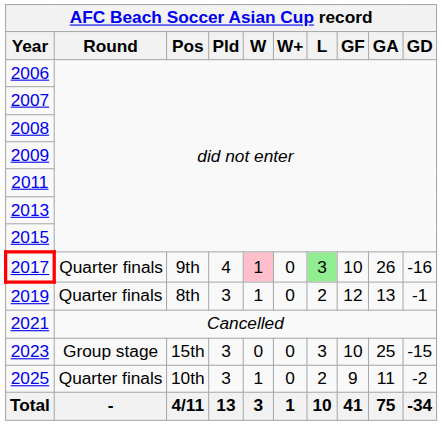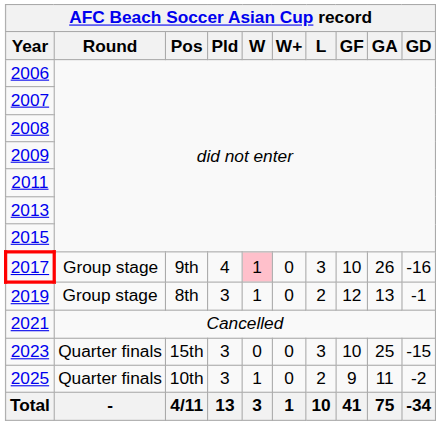2017 | Round: Quarter finals -> Group stage
2017 | L: lightgreen background -> no background
2019 | Round: Quarter finals -> Group stage
2023 | Round: Group stage -> Quarter finals
